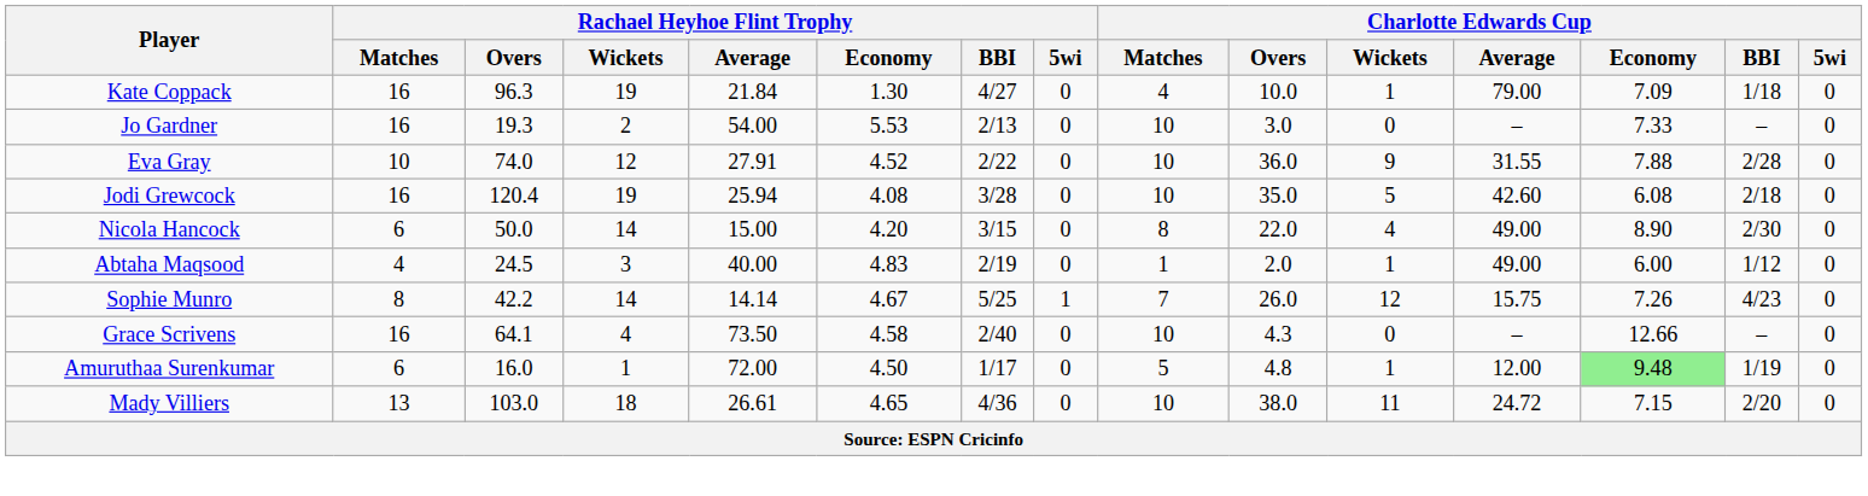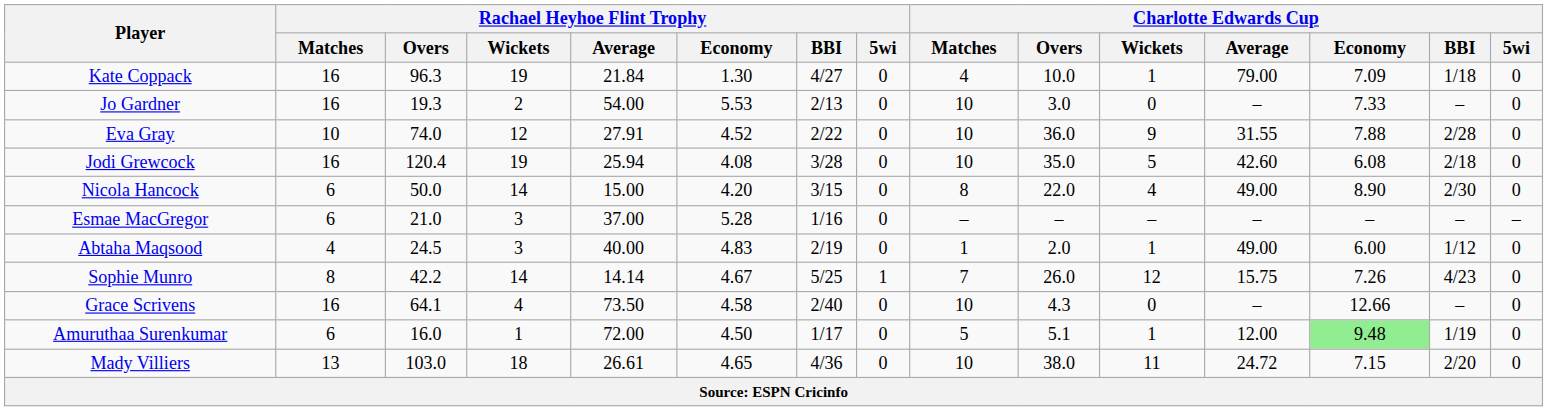+ row: Esmae MacGregor | 6 | 21.0 | 3 | 37.00 | 5.28 | 1/16 | 0 | – | – | – | – | – | – | –
Amuruthaa Surenkumar | Charlotte Edwards Cup / Overs: 4.8 -> 5.1
